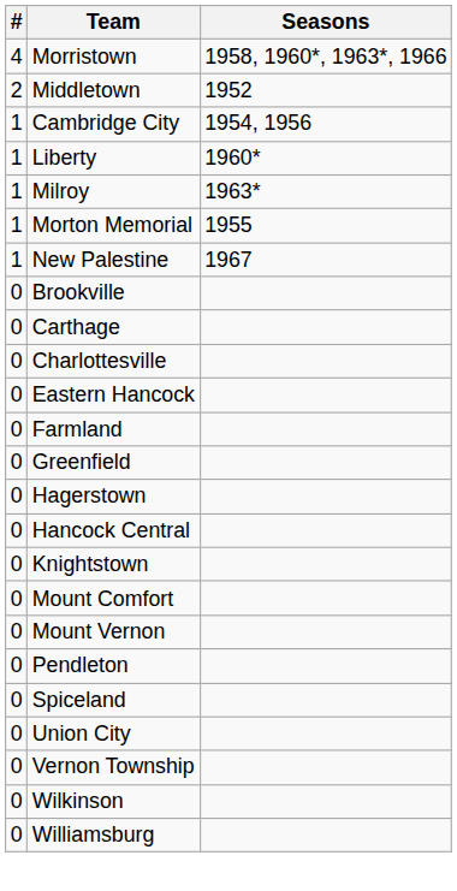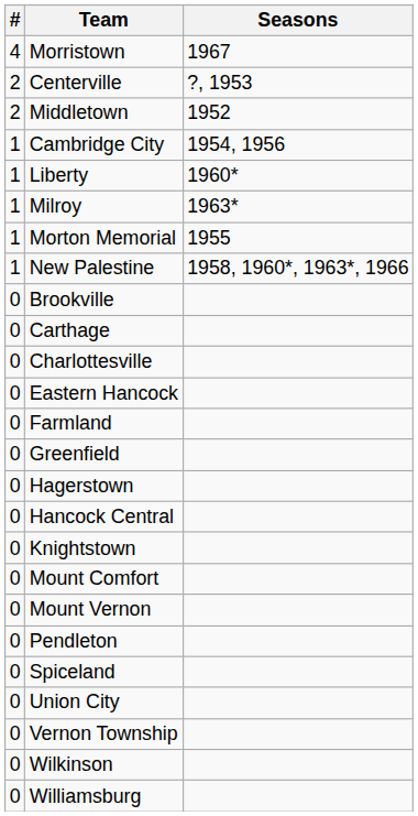Morristown | Seasons: 1958, 1960*, 1963*, 1966 -> 1967
+ row: 2 | Centerville | ?, 1953
New Palestine | Seasons: 1967 -> 1958, 1960*, 1963*, 1966
